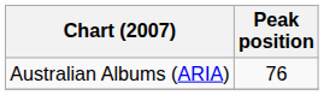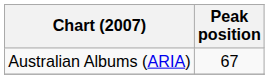Australian Albums (ARIA) | Peak position: 76 -> 67
